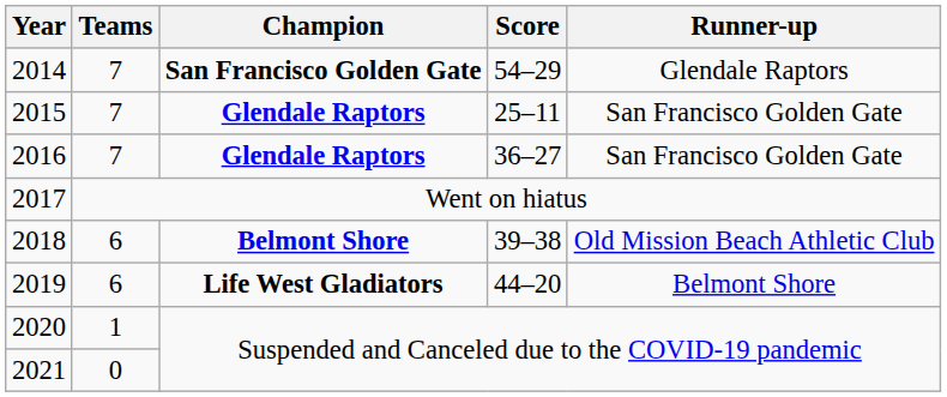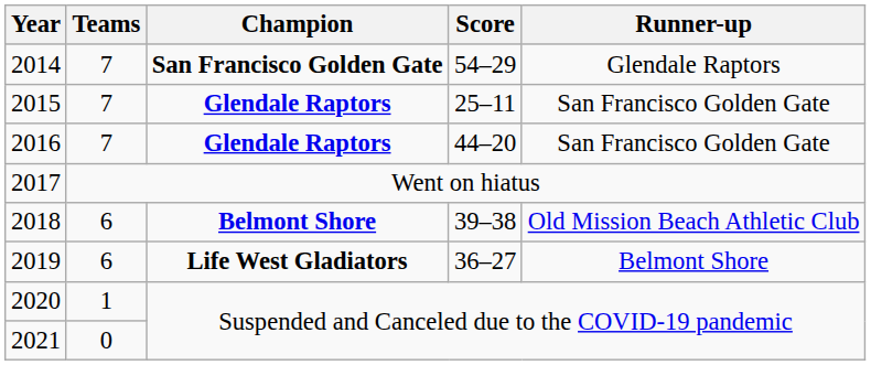2016 | Score: 36–27 -> 44–20
2019 | Score: 44–20 -> 36–27
